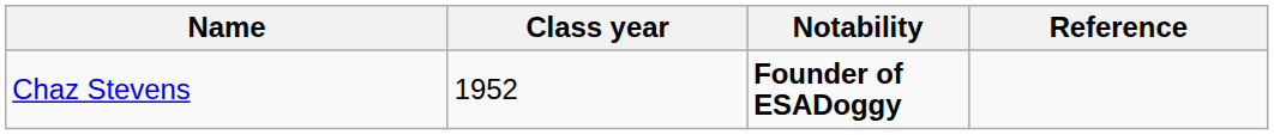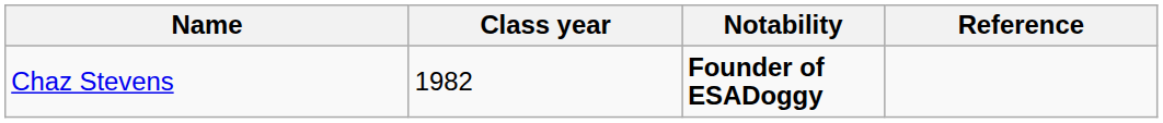Chaz Stevens | Class year: 1952 -> 1982
